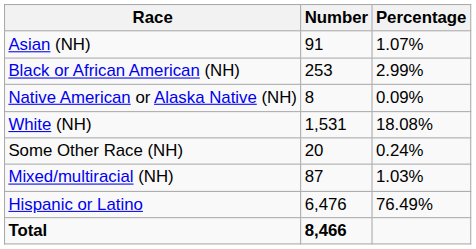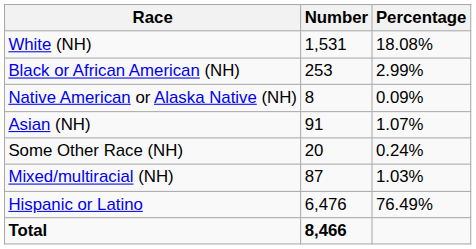rows swapped: White (NH) <-> Asian (NH)
